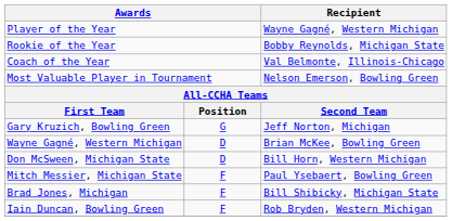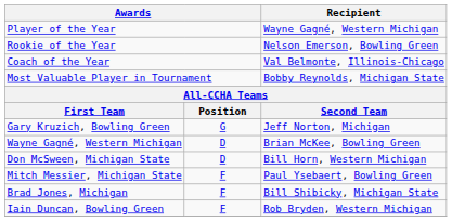Rookie of the Year | Recipient: Bobby Reynolds, Michigan State -> Nelson Emerson, Bowling Green
Most Valuable Player in Tournament | Recipient: Nelson Emerson, Bowling Green -> Bobby Reynolds, Michigan State
